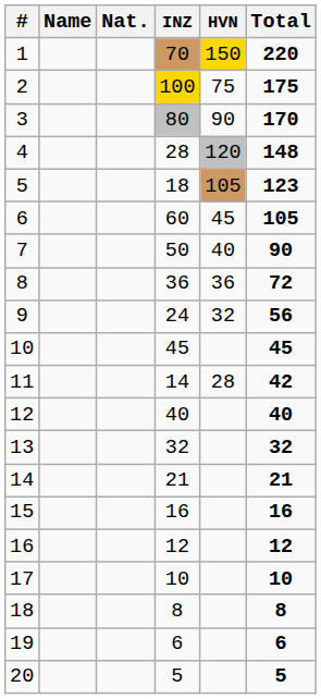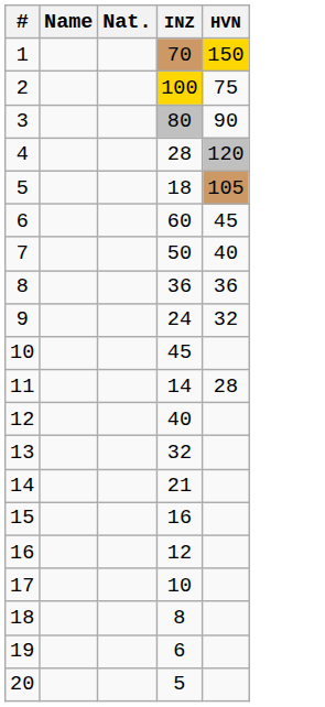- column: Total | 220 | 175 | 170 | 148 | 123 | 105 | 90 | 72 | 56 | 45 | 42 | 40 | 32 | 21 | 16 | 12 | 10 | 8 | 6 | 5
